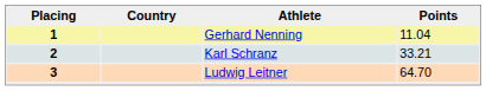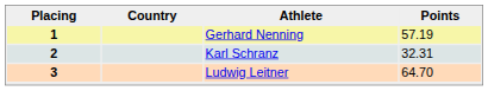1 | Points: 11.04 -> 57.19
2 | Points: 33.21 -> 32.31
